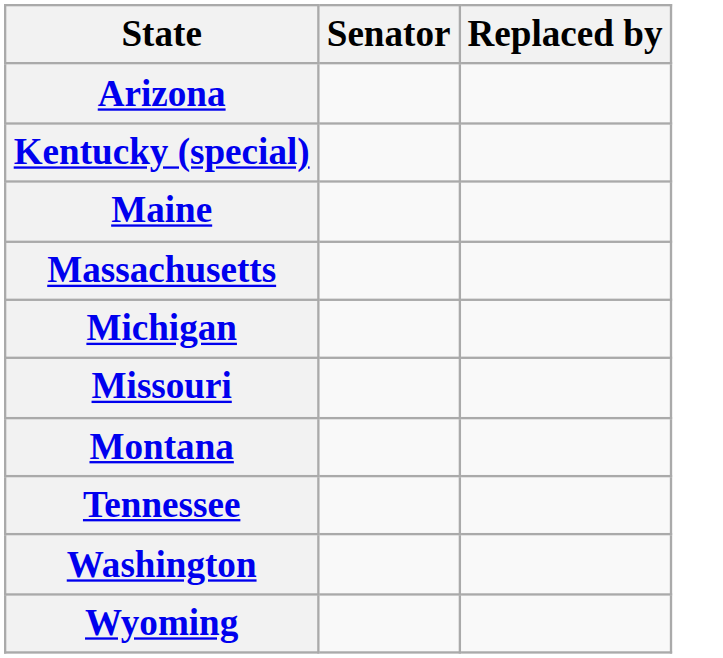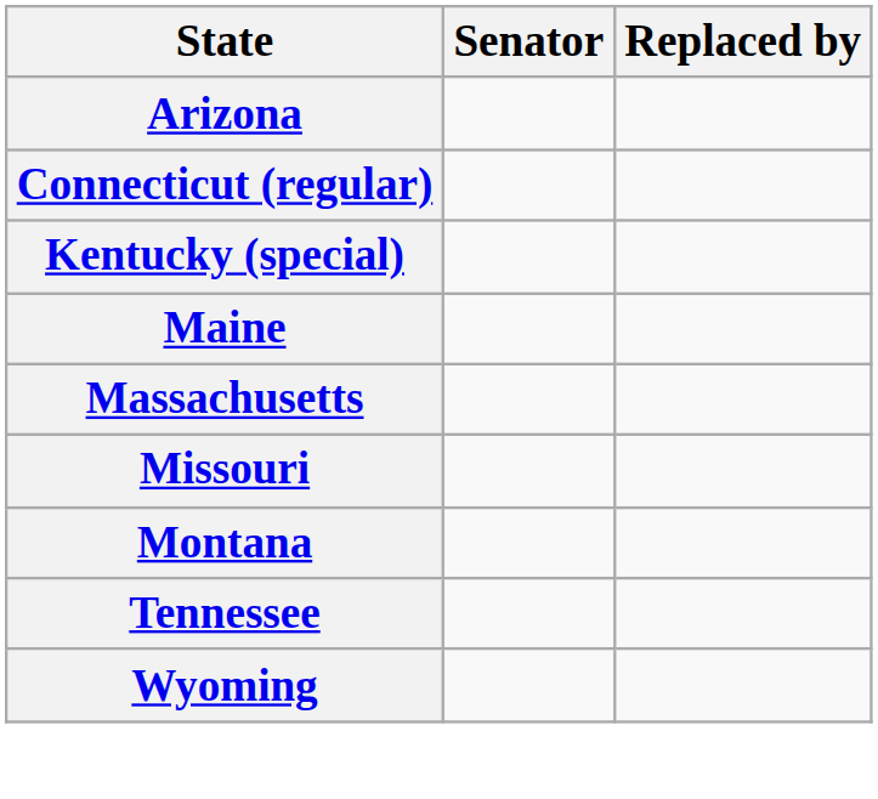+ row: Connecticut (regular)
- row: Michigan
- row: Washington
